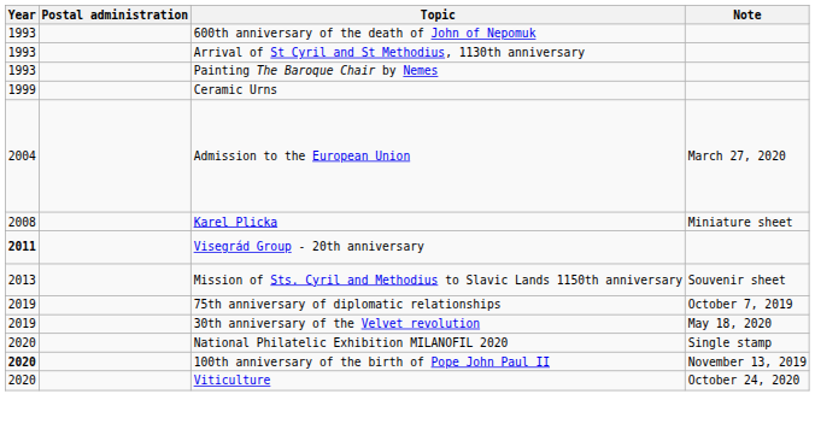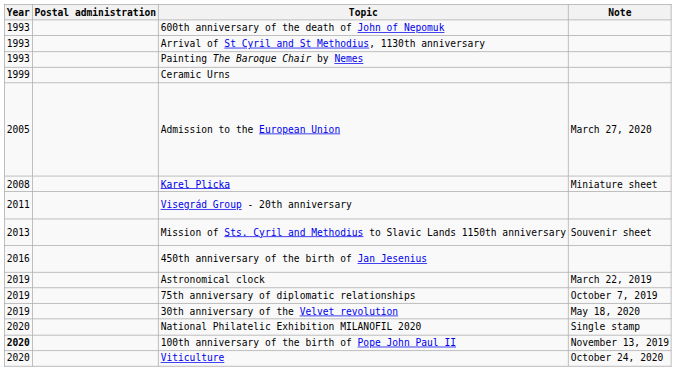Admission to the European Union | Year: 2004 -> 2005
Visegrád Group - 20th anniversary | Year: bold -> normal
+ row: 2016 | 450th anniversary of the birth of Jan Jesenius
+ row: 2019 | Astronomical clock | March 22, 2019
